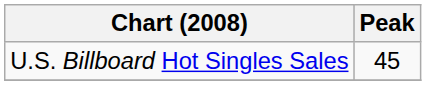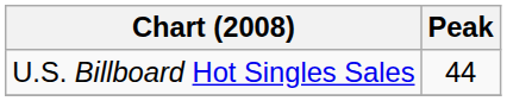U.S. Billboard Hot Singles Sales | Peak: 45 -> 44
